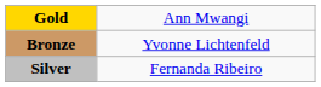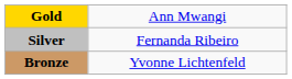rows swapped: Silver <-> Bronze
